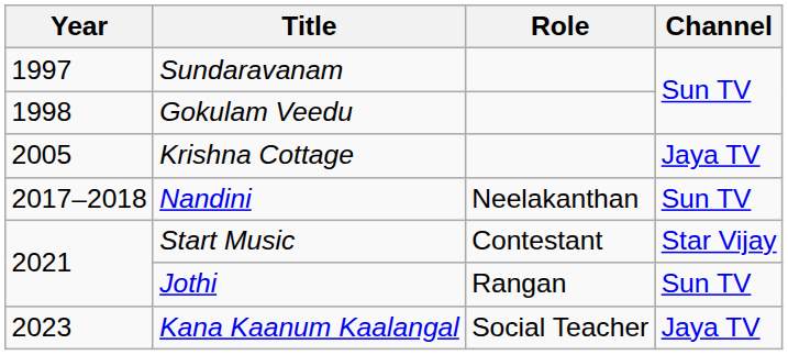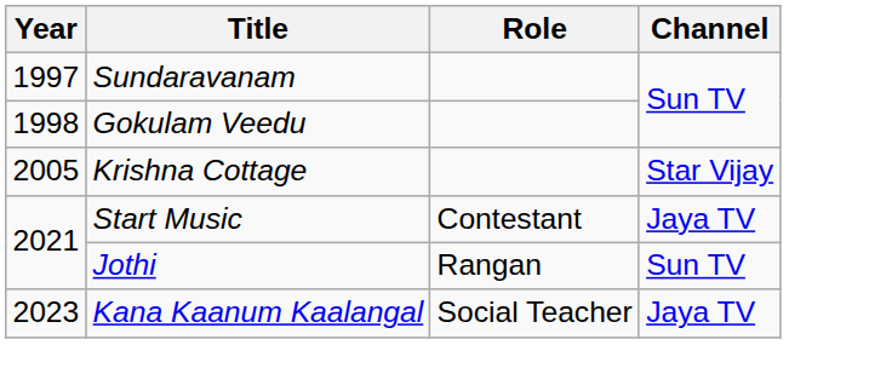Krishna Cottage | Channel: Jaya TV -> Star Vijay
- row: 2017–2018 | Nandini | Neelakanthan | Sun TV
Start Music | Channel: Star Vijay -> Jaya TV
